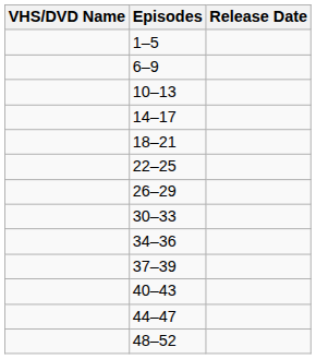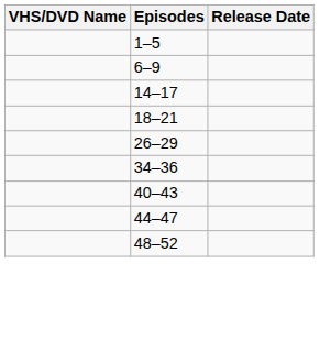- row: 10–13
- row: 22–25
- row: 30–33
- row: 37–39
